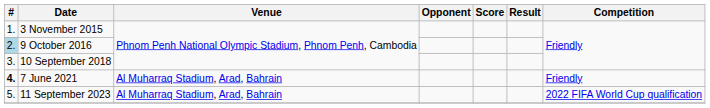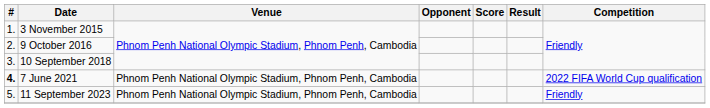9 October 2016 | #: lightblue background -> no background
7 June 2021 | Venue: Al Muharraq Stadium, Arad, Bahrain -> Phnom Penh National Olympic Stadium, Phnom Penh, Cambodia
7 June 2021 | Competition: Friendly -> 2022 FIFA World Cup qualification
11 September 2023 | Venue: Al Muharraq Stadium, Arad, Bahrain -> Phnom Penh National Olympic Stadium, Phnom Penh, Cambodia
11 September 2023 | Competition: 2022 FIFA World Cup qualification -> Friendly
